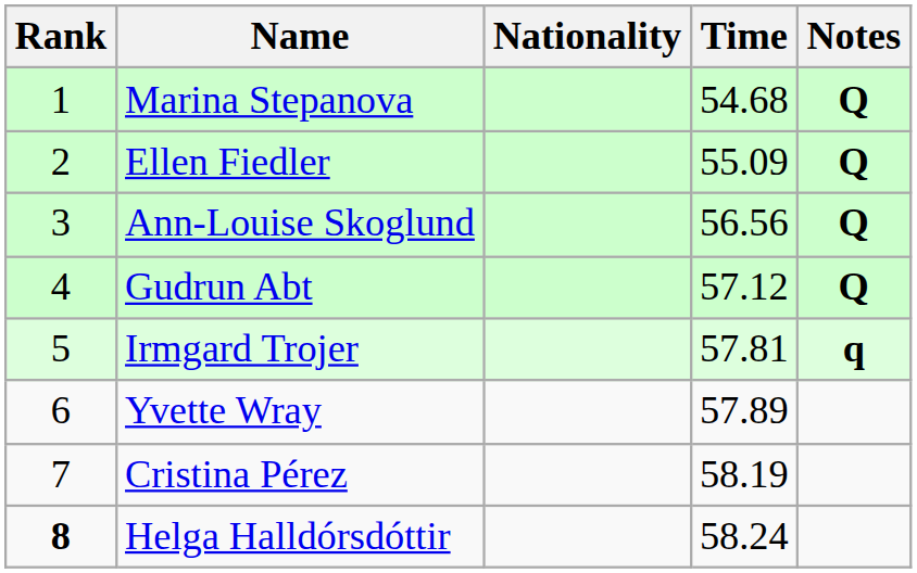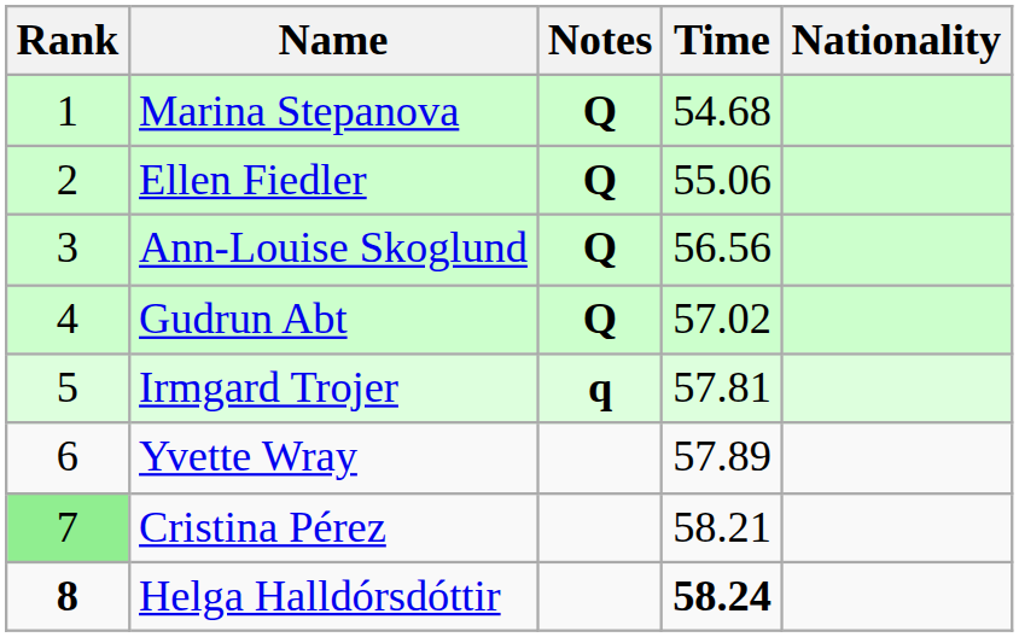columns swapped: Nationality <-> Notes
Ellen Fiedler | Time: 55.09 -> 55.06
Gudrun Abt | Time: 57.12 -> 57.02
Cristina Pérez | Rank: no background -> lightgreen background
Cristina Pérez | Time: 58.19 -> 58.21
Helga Halldórsdóttir | Time: normal -> bold
